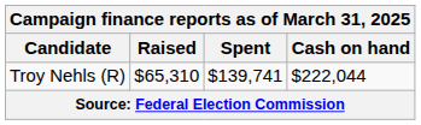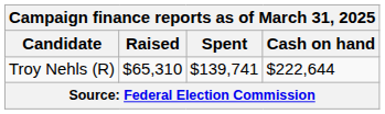Troy Nehls (R) | Cash on hand: $222,044 -> $222,644
